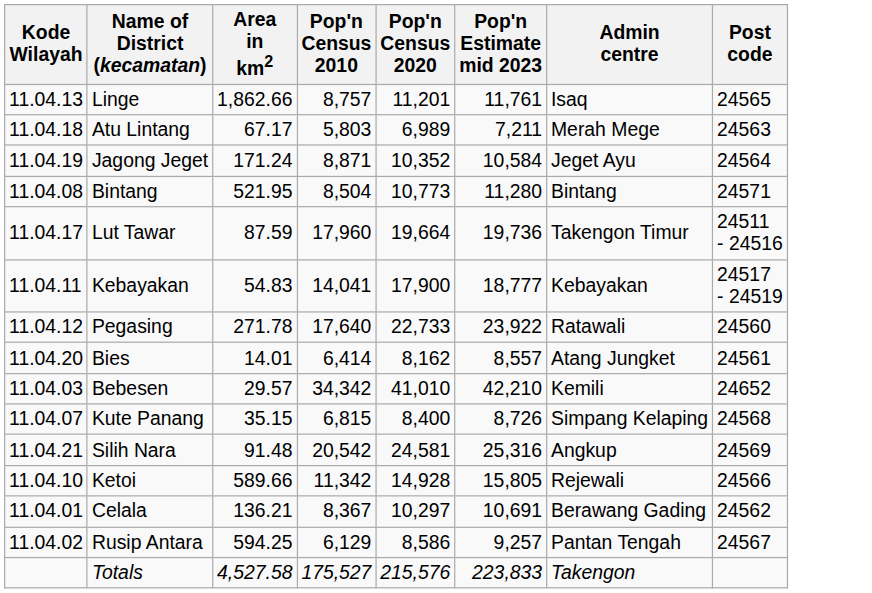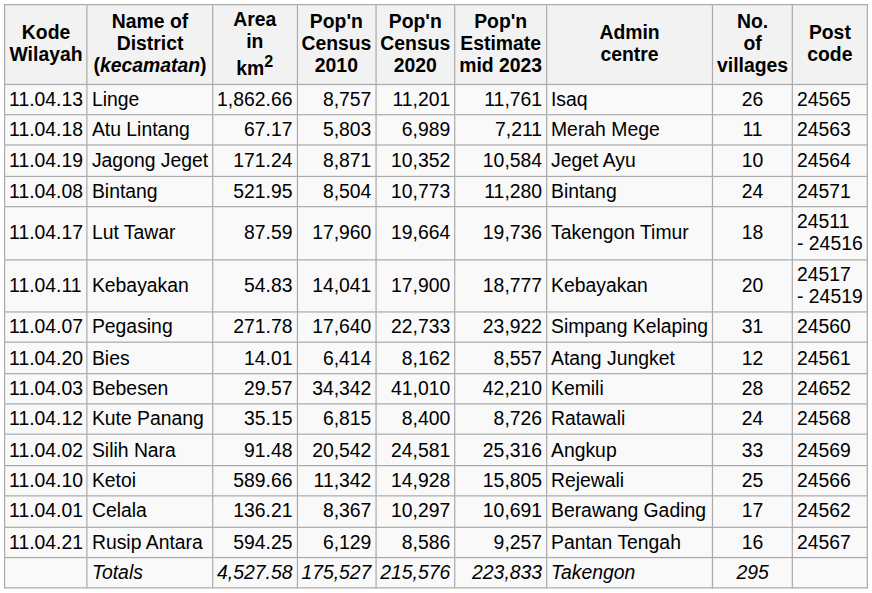+ column: No. of villages | 26 | 11 | 10 | 24 | 18 | 20 | 31 | 12 | 28 | 24 | 33 | 25 | 17 | 16 | 295
Pegasing | Kode Wilayah: 11.04.12 -> 11.04.07
Pegasing | Admin centre: Ratawali -> Simpang Kelaping
Kute Panang | Kode Wilayah: 11.04.07 -> 11.04.12
Kute Panang | Admin centre: Simpang Kelaping -> Ratawali
Silih Nara | Kode Wilayah: 11.04.21 -> 11.04.02
Rusip Antara | Kode Wilayah: 11.04.02 -> 11.04.21
